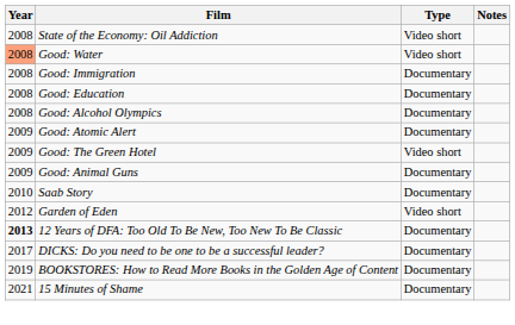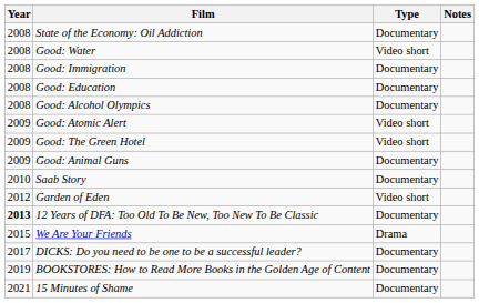State of the Economy: Oil Addiction | Type: Video short -> Documentary
Good: Water | Year: lightsalmon background -> no background
Good: Atomic Alert | Type: Documentary -> Video short
+ row: 2015 | We Are Your Friends | Drama
